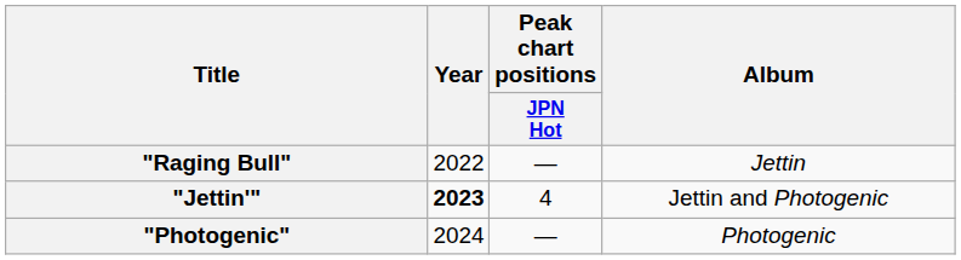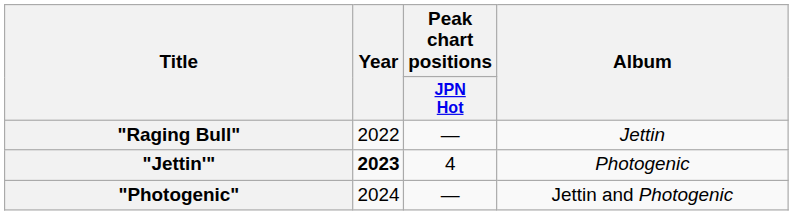"Jettin'" | Album: Jettin and Photogenic -> Photogenic
"Photogenic" | Album: Photogenic -> Jettin and Photogenic
